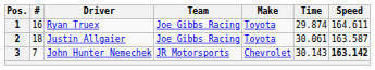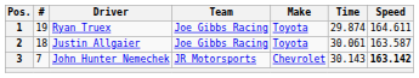1 | #: 16 -> 19
